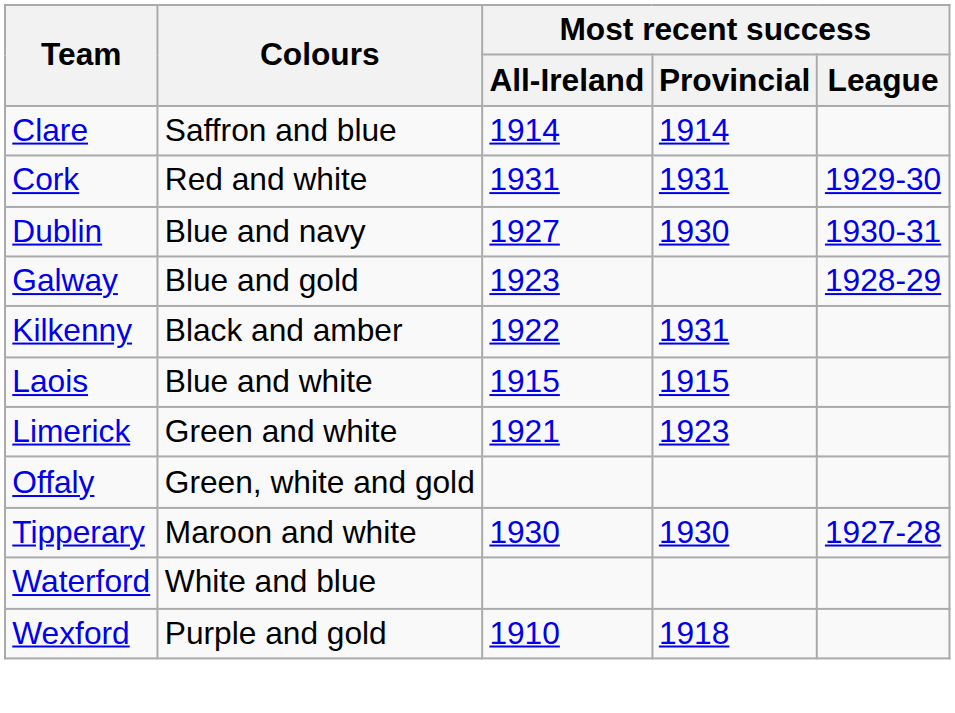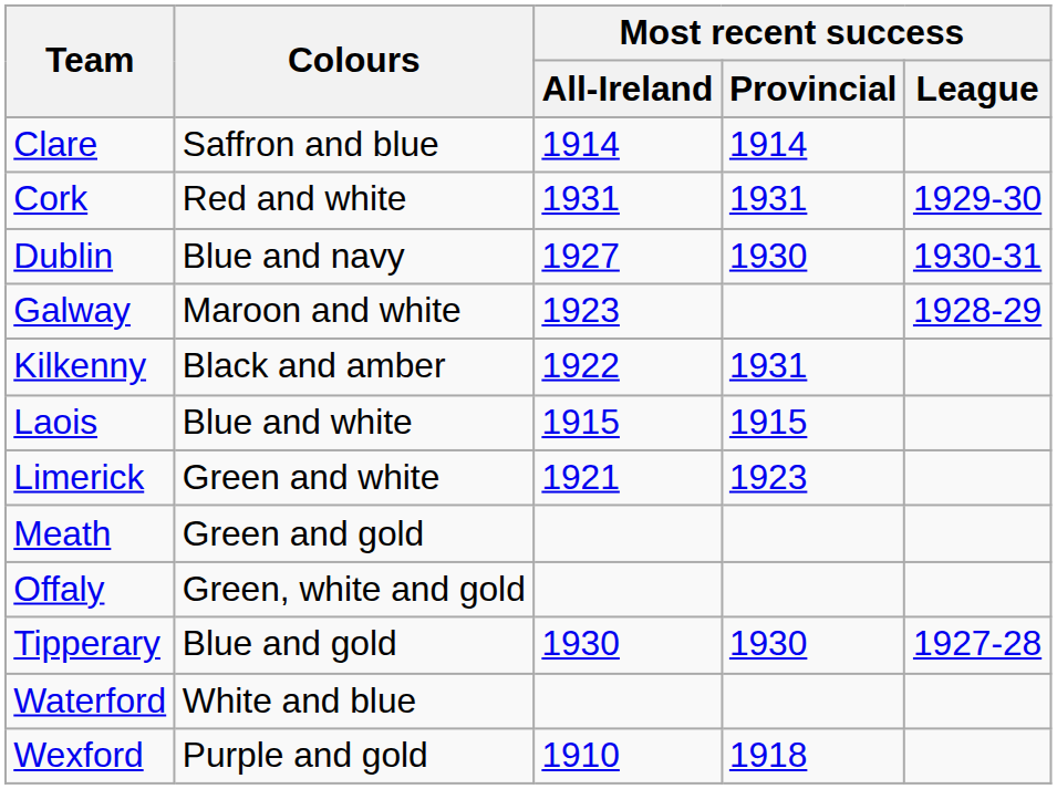Galway | Colours: Blue and gold -> Maroon and white
+ row: Meath | Green and gold
Tipperary | Colours: Maroon and white -> Blue and gold
